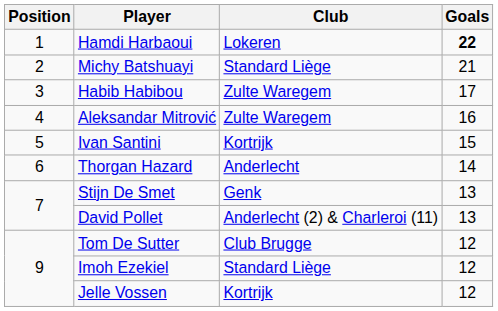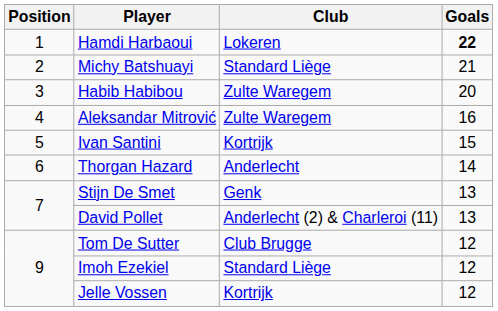Habib Habibou | Goals: 17 -> 20
